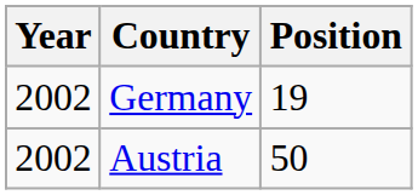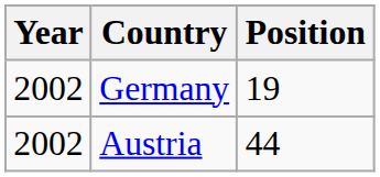Austria | Position: 50 -> 44
